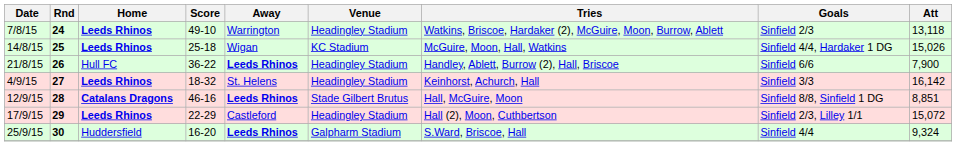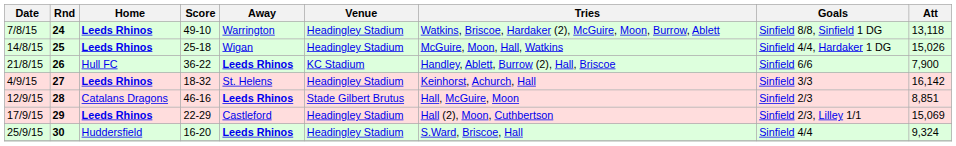7/8/15 | Goals: Sinfield 2/3 -> Sinfield 8/8, Sinfield 1 DG
14/8/15 | Venue: KC Stadium -> Headingley Stadium
21/8/15 | Venue: Headingley Stadium -> KC Stadium
12/9/15 | Home: bold -> normal
12/9/15 | Goals: Sinfield 8/8, Sinfield 1 DG -> Sinfield 2/3
17/9/15 | Att: 15,072 -> 15,069
25/9/15 | Venue: Galpharm Stadium -> Headingley Stadium
